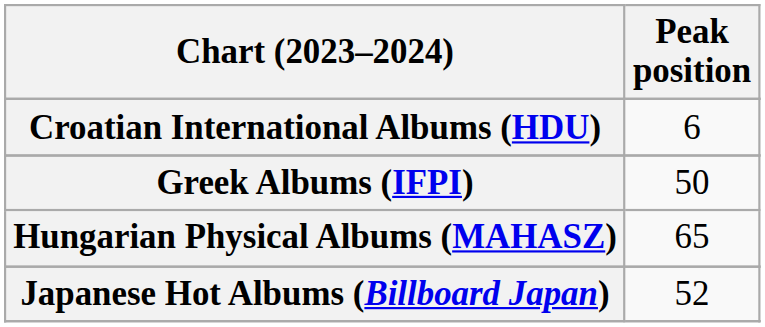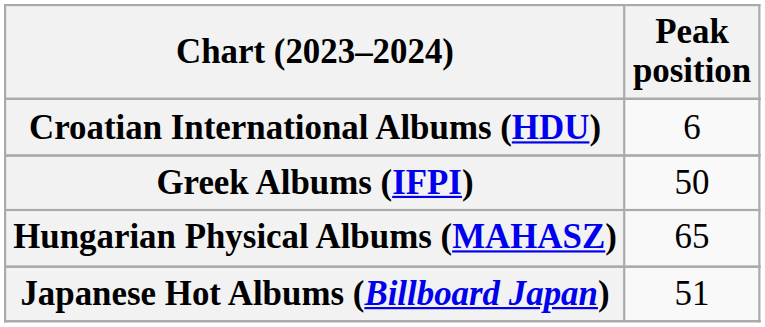Japanese Hot Albums (Billboard Japan) | Peak position: 52 -> 51
